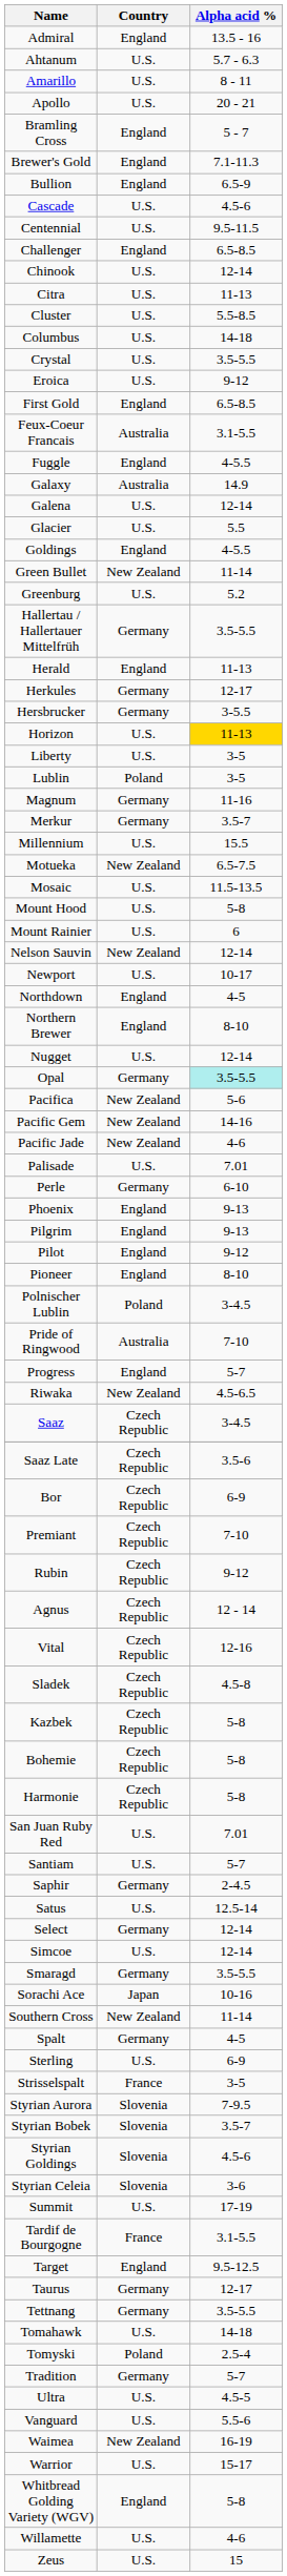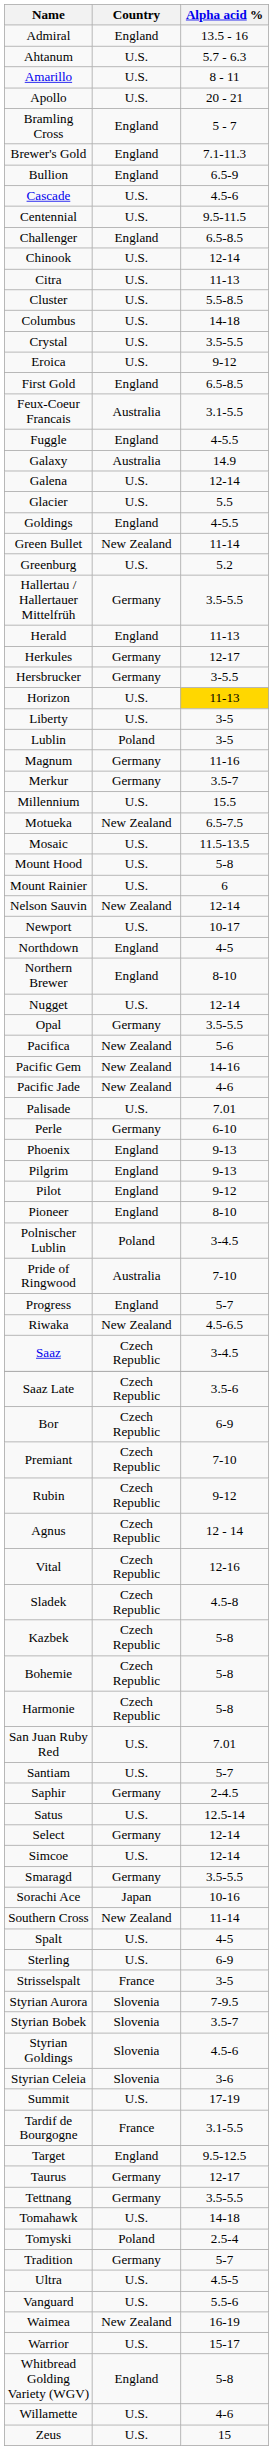Opal | Alpha acid %: paleturquoise background -> no background
Spalt | Country: Germany -> U.S.
